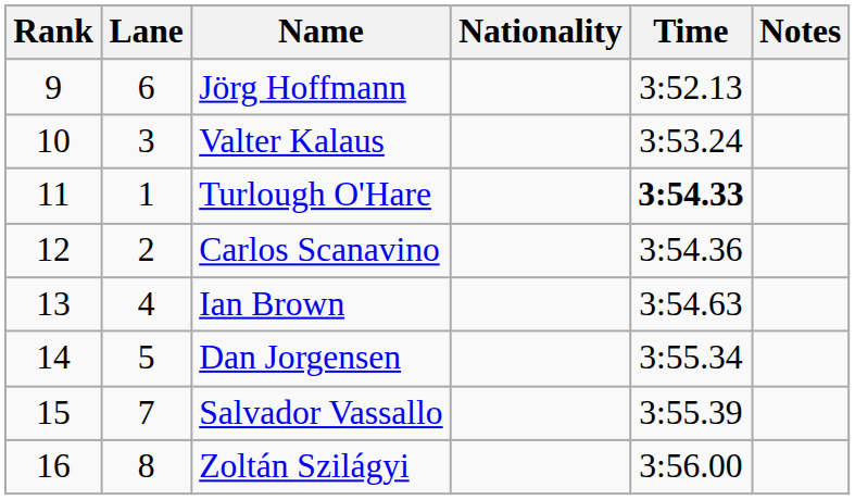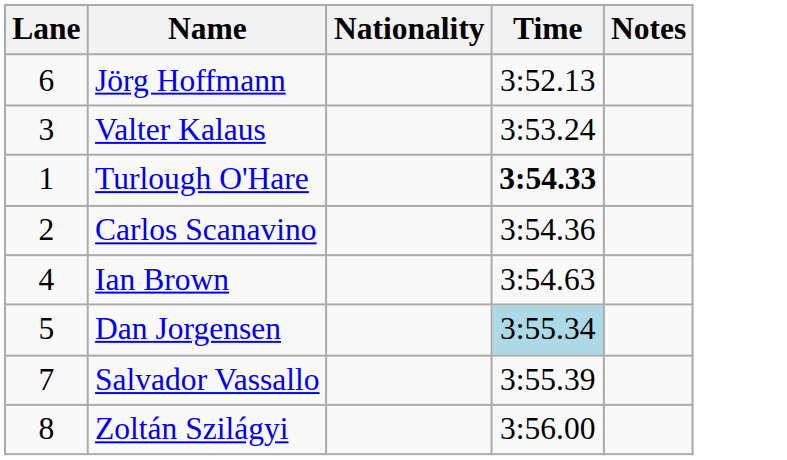- column: Rank | 9 | 10 | 11 | 12 | 13 | 14 | 15 | 16
Dan Jorgensen | Time: no background -> lightblue background
